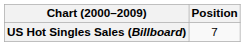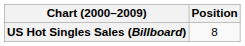US Hot Singles Sales (Billboard) | Position: 7 -> 8
